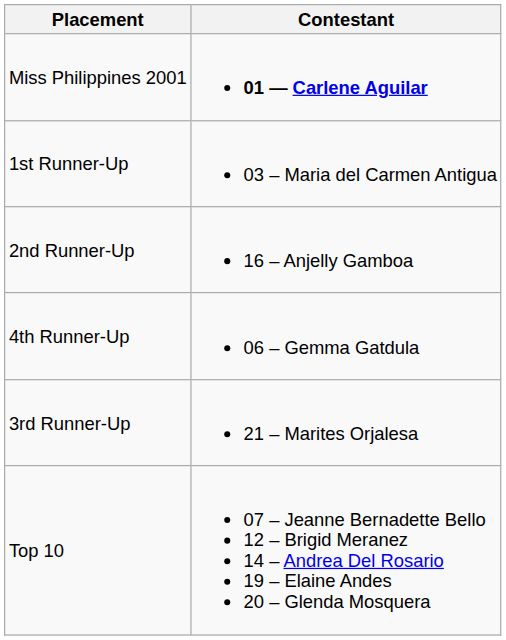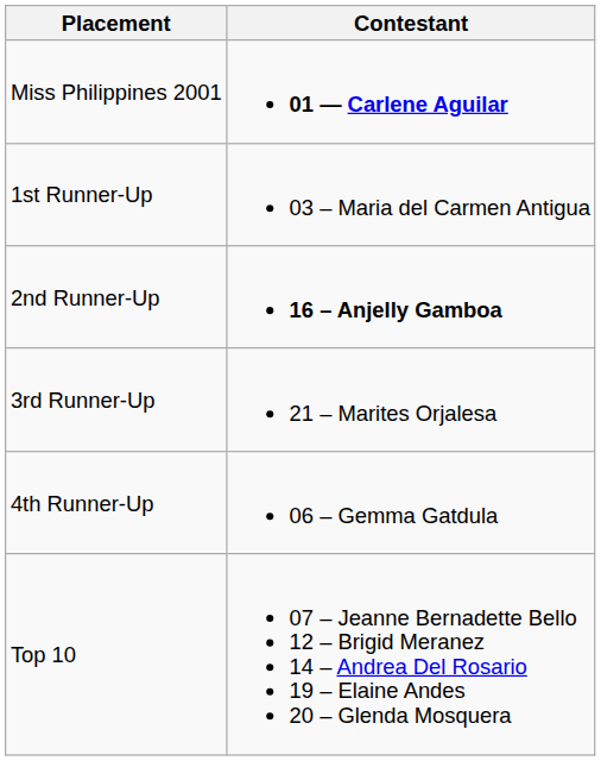2nd Runner-Up | Contestant: normal -> bold
rows swapped: 3rd Runner-Up <-> 4th Runner-Up
